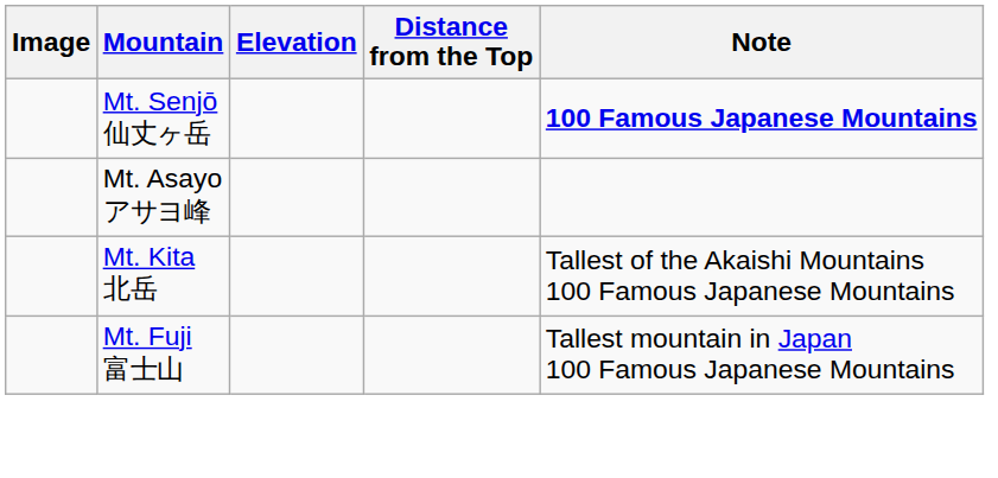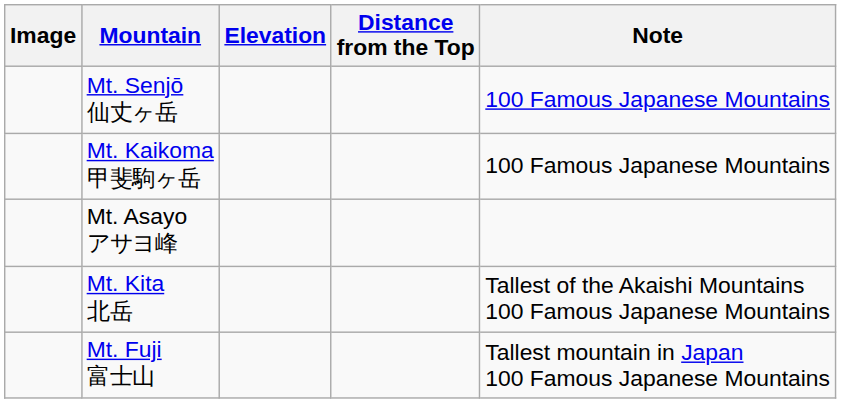Mt. Senjō 仙丈ヶ岳 | Note: bold -> normal
+ row: Mt. Kaikoma 甲斐駒ヶ岳 | 100 Famous Japanese Mountains
